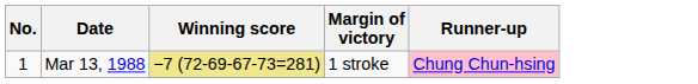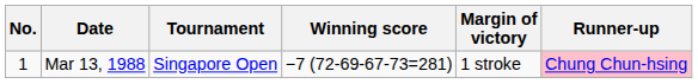+ column: Tournament | Singapore Open
Mar 13, 1988 | Winning score: khaki background -> no background
